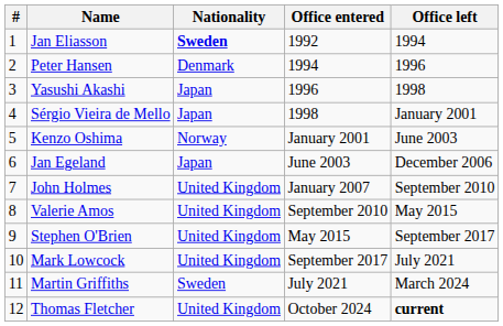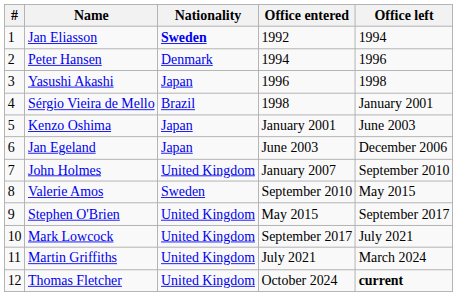Sérgio Vieira de Mello | Nationality: Japan -> Brazil
Kenzo Oshima | Nationality: Norway -> Japan
Valerie Amos | Nationality: United Kingdom -> Sweden
Martin Griffiths | Nationality: Sweden -> United Kingdom
